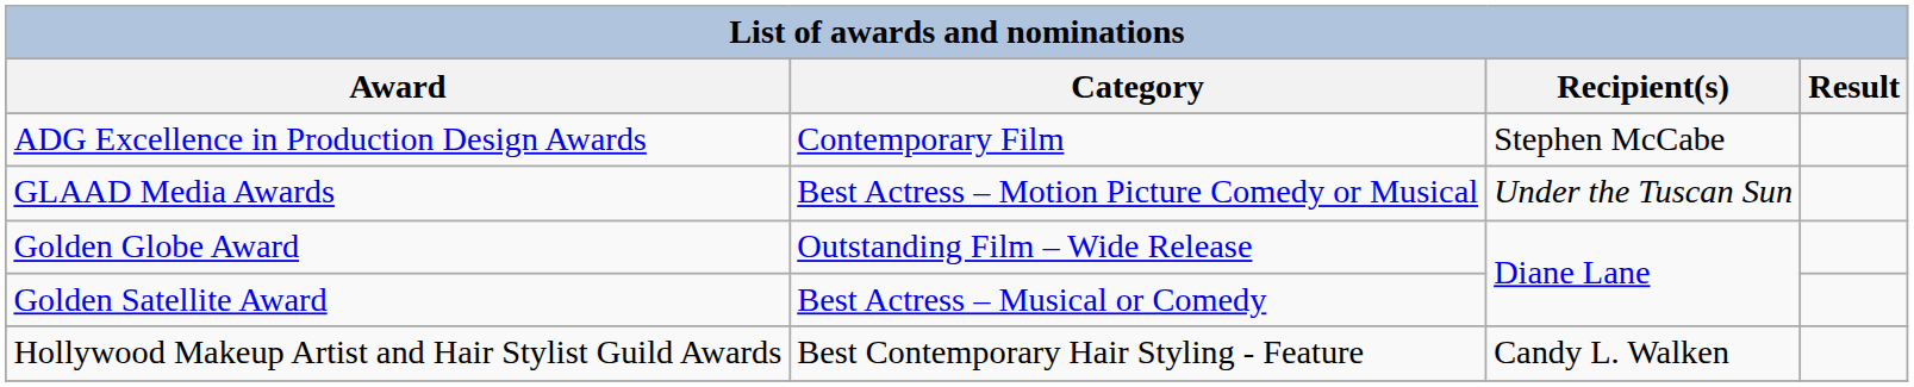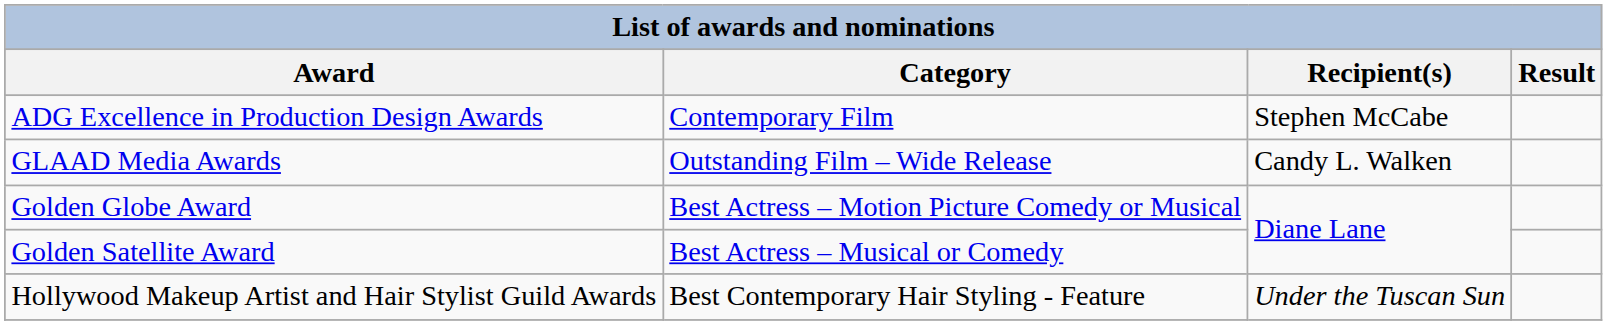GLAAD Media Awards | Category: Best Actress – Motion Picture Comedy or Musical -> Outstanding Film – Wide Release
GLAAD Media Awards | Recipient(s): Under the Tuscan Sun -> Candy L. Walken
Golden Globe Award | Category: Outstanding Film – Wide Release -> Best Actress – Motion Picture Comedy or Musical
Hollywood Makeup Artist and Hair Stylist Guild Awards | Recipient(s): Candy L. Walken -> Under the Tuscan Sun
